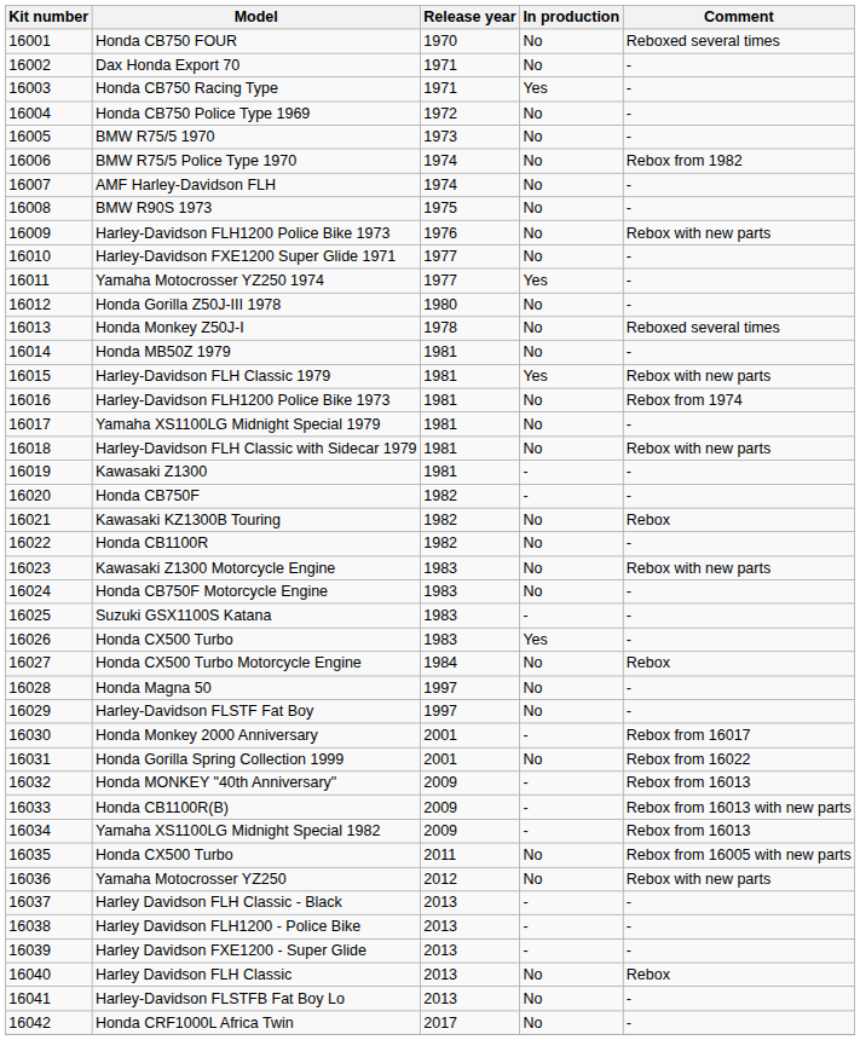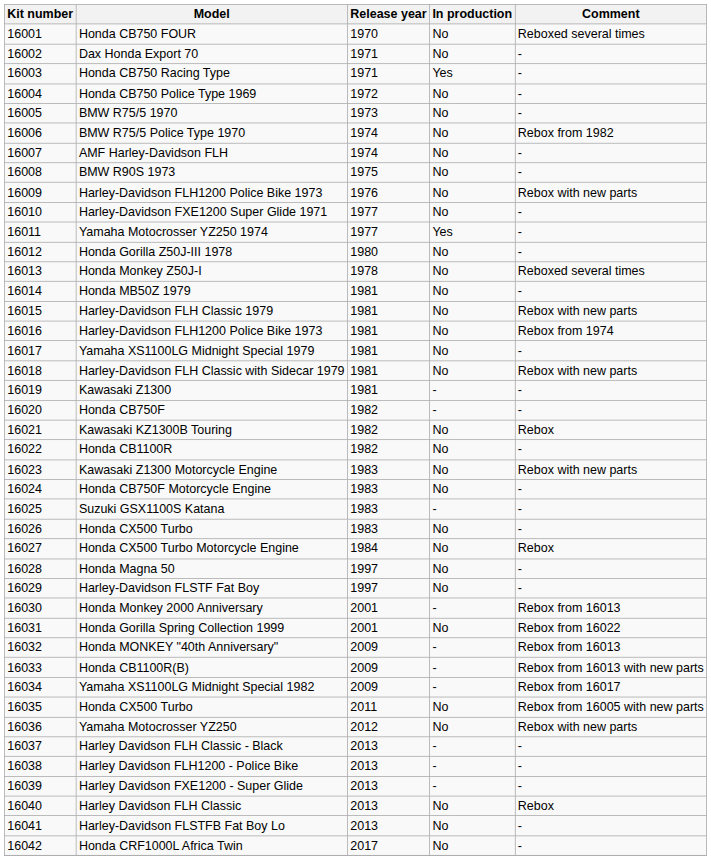Harley-Davidson FLH Classic 1979 | In production: Yes -> No
16026 / Honda CX500 Turbo | In production: Yes -> No
Honda Monkey 2000 Anniversary | Comment: Rebox from 16017 -> Rebox from 16013
Yamaha XS1100LG Midnight Special 1982 | Comment: Rebox from 16013 -> Rebox from 16017
